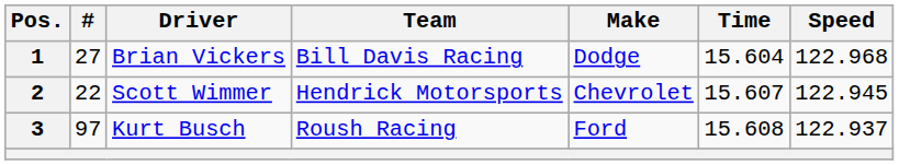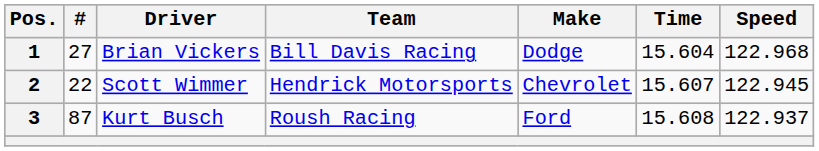3 | #: 97 -> 87
